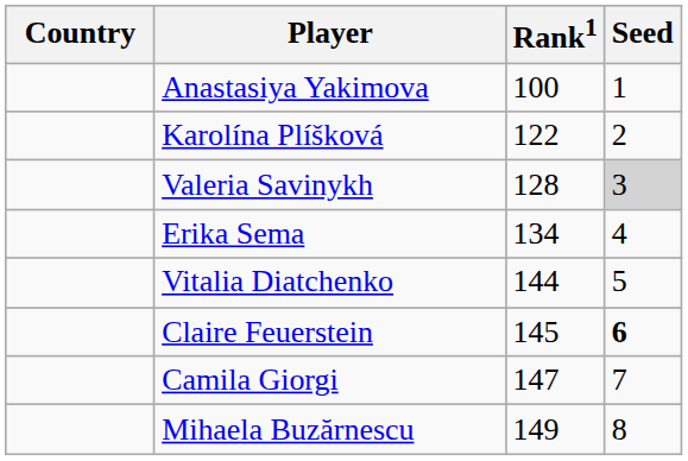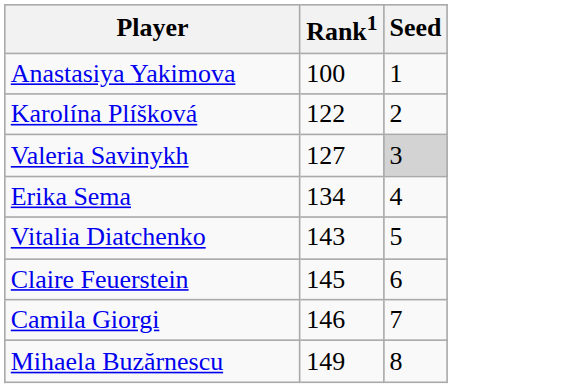- column: Country
Valeria Savinykh | Rank1: 128 -> 127
Vitalia Diatchenko | Rank1: 144 -> 143
Claire Feuerstein | Seed: bold -> normal
Camila Giorgi | Rank1: 147 -> 146
